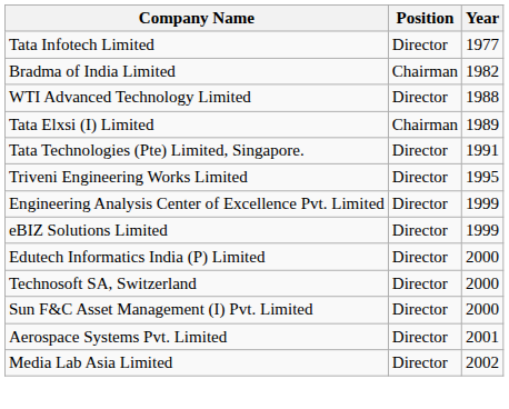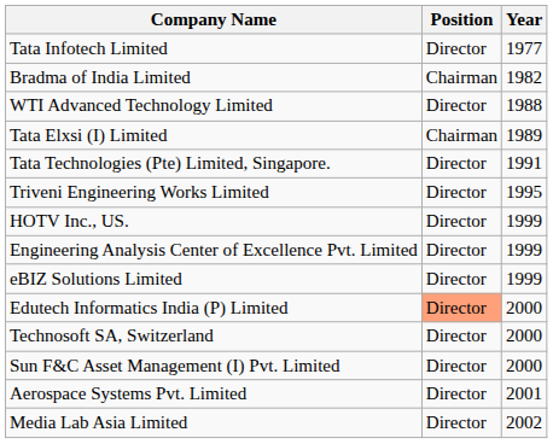+ row: HOTV Inc., US. | Director | 1999
Edutech Informatics India (P) Limited | Position: no background -> lightsalmon background
